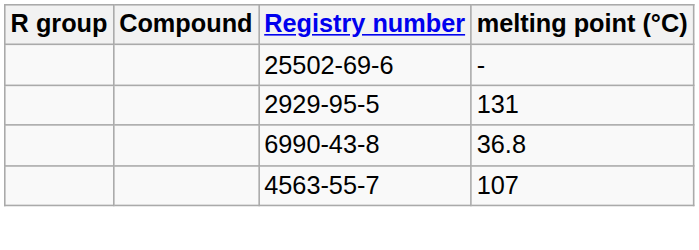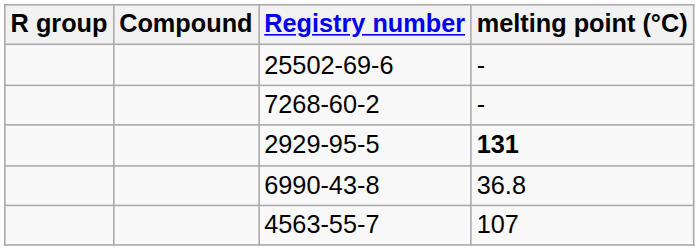+ row: 7268-60-2 | -
2929-95-5 | melting point (°C): normal -> bold
